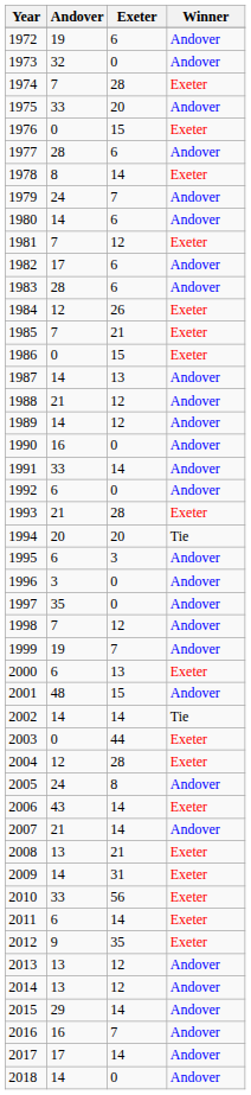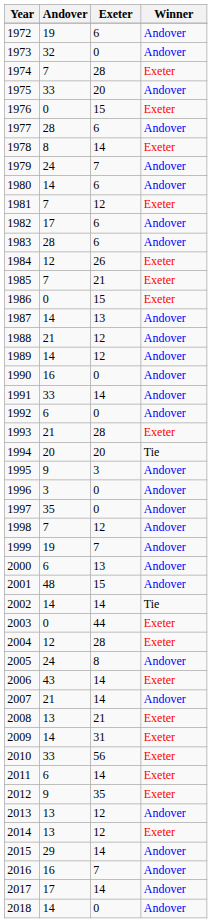1995 | Andover: 6 -> 9
2000 | Winner: Exeter -> Andover
2014 | Winner: Andover -> Exeter
